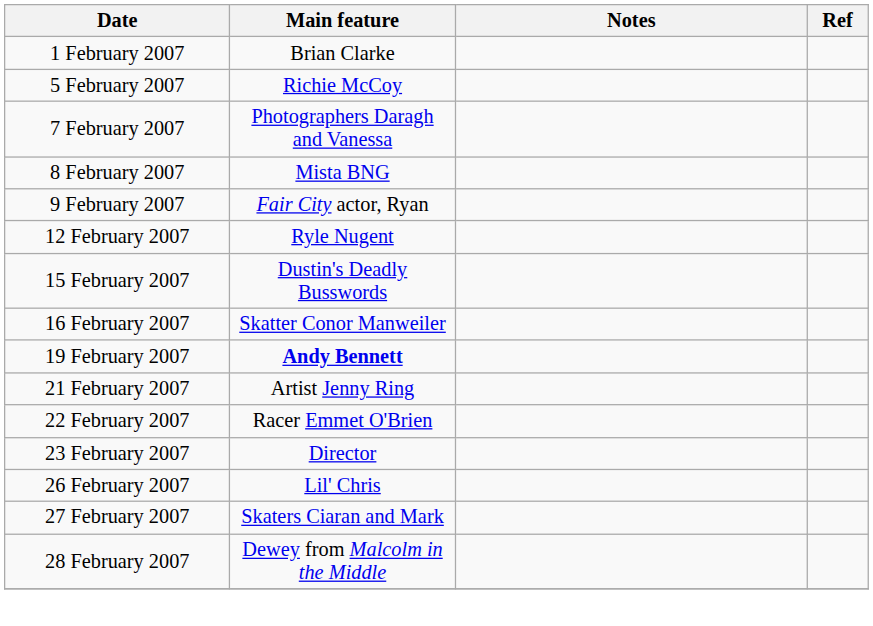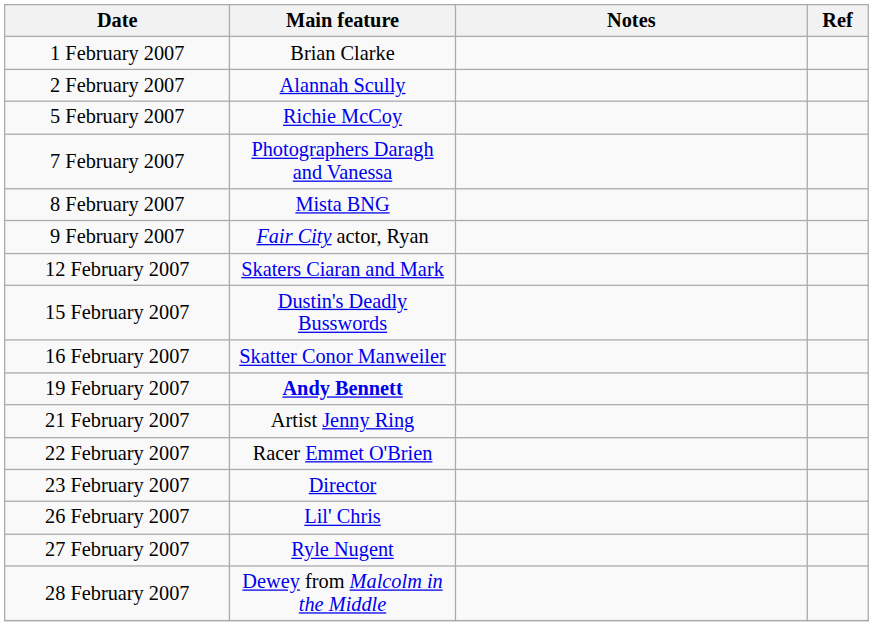+ row: 2 February 2007 | Alannah Scully
12 February 2007 | Main feature: Ryle Nugent -> Skaters Ciaran and Mark
27 February 2007 | Main feature: Skaters Ciaran and Mark -> Ryle Nugent
